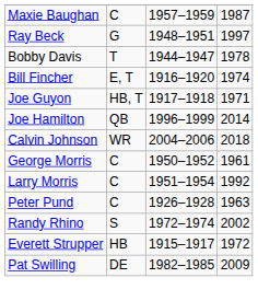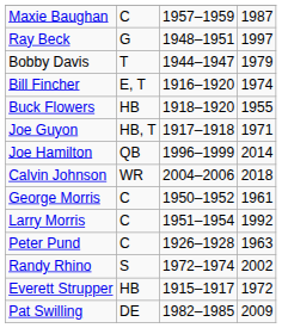Bobby Davis | column 4: 1978 -> 1979
+ row: Buck Flowers | HB | 1918–1920 | 1955
